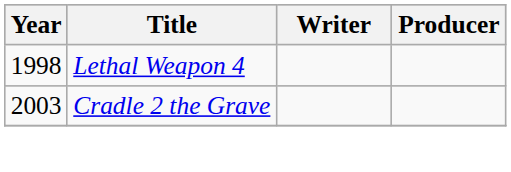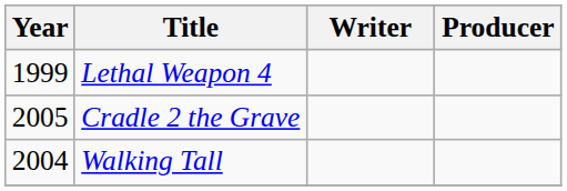Lethal Weapon 4 | Year: 1998 -> 1999
Cradle 2 the Grave | Year: 2003 -> 2005
+ row: 2004 | Walking Tall
